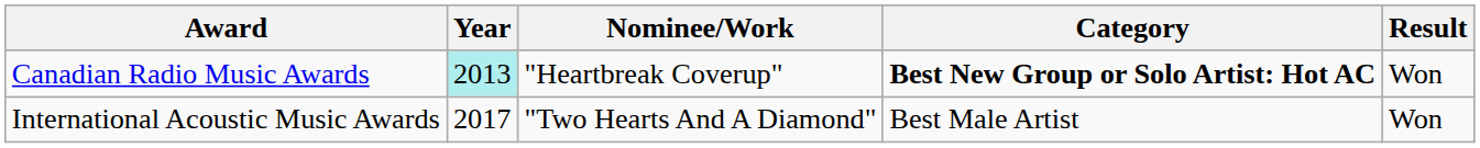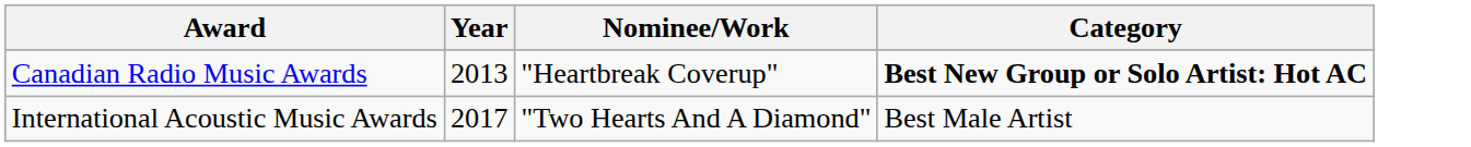- column: Result | Won | Won
Canadian Radio Music Awards | Year: paleturquoise background -> no background
